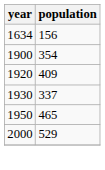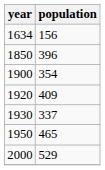+ row: 1850 | 396
